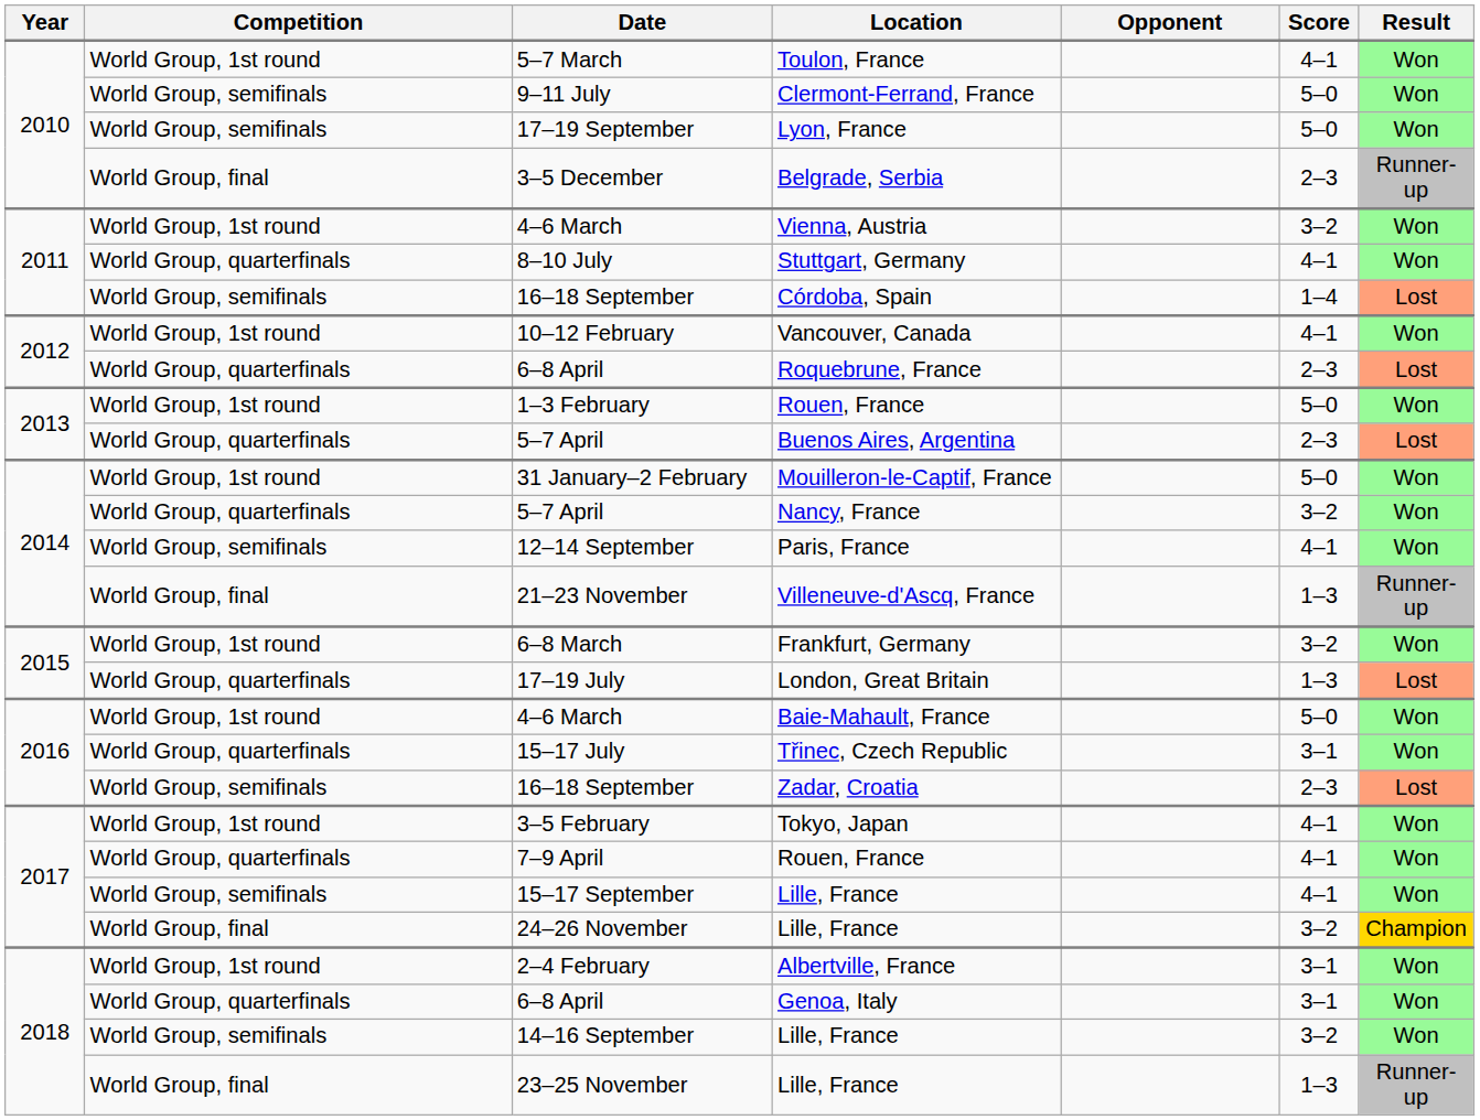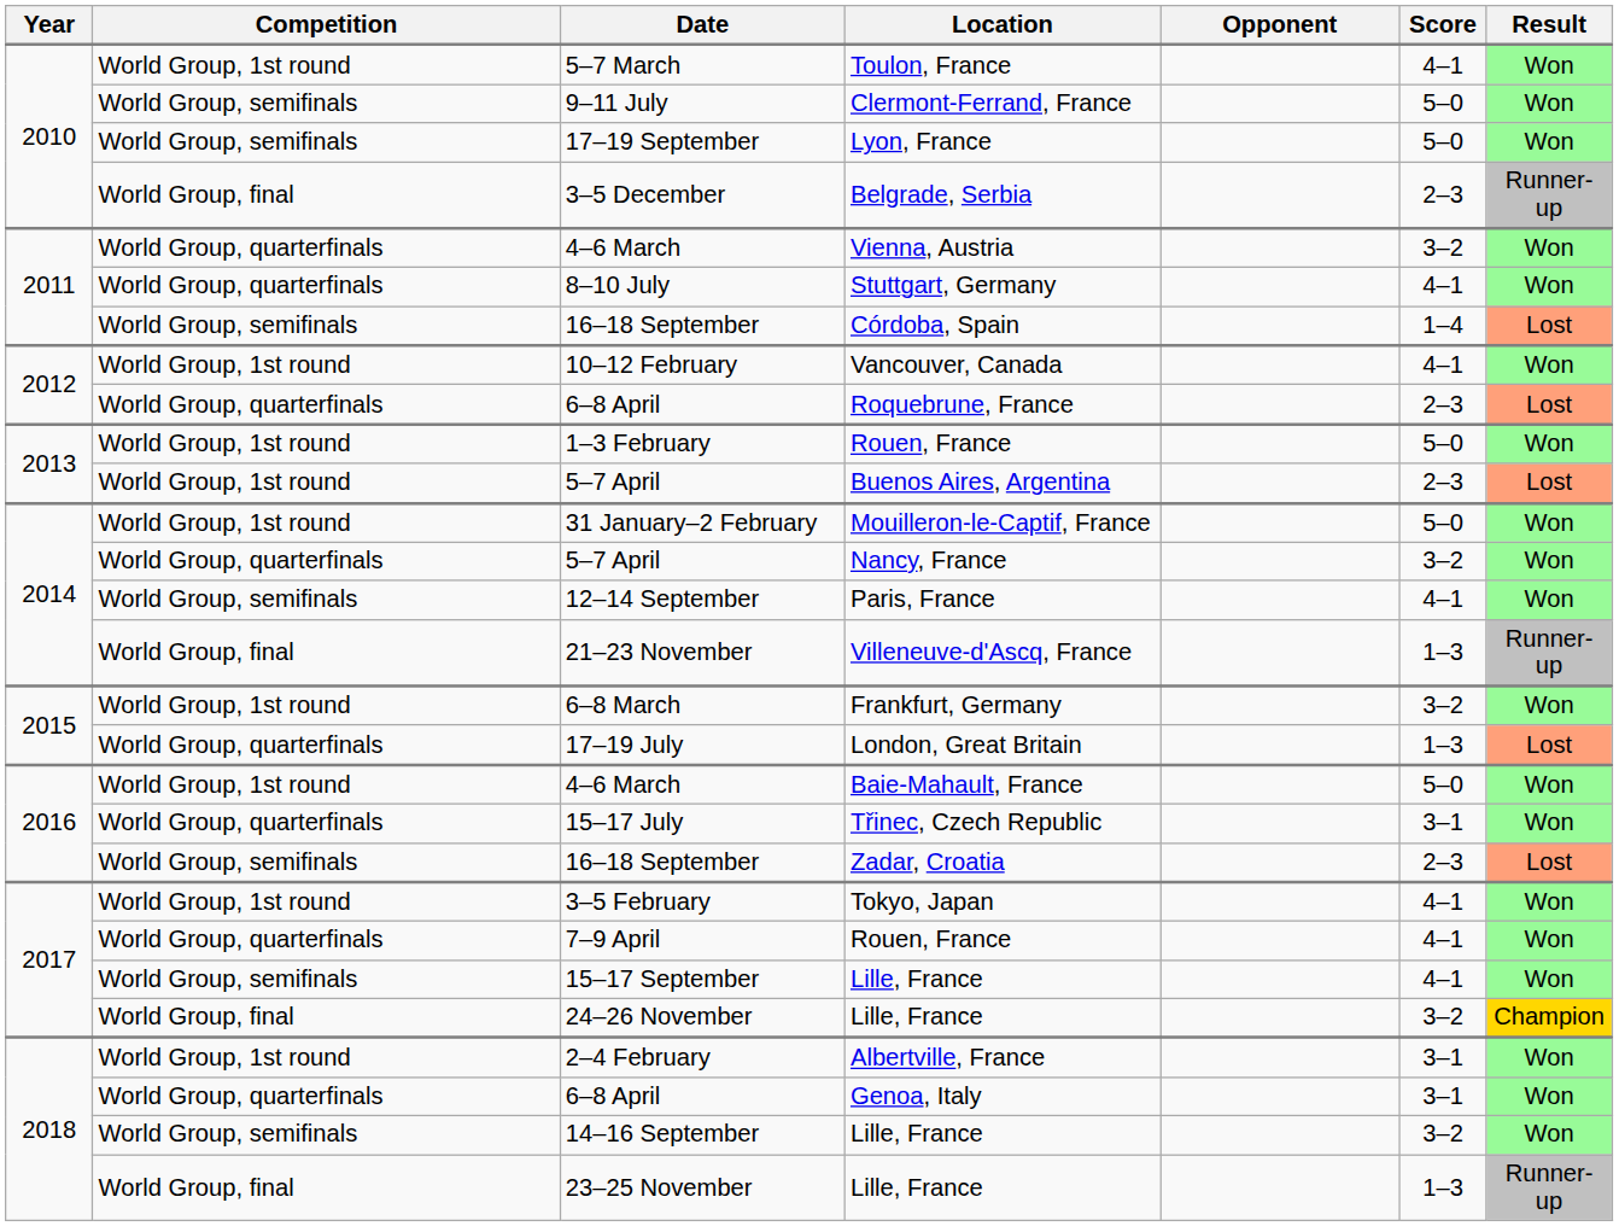4–6 March / Vienna, Austria | Competition: World Group, 1st round -> World Group, quarterfinals
5–7 April / Buenos Aires, Argentina | Competition: World Group, quarterfinals -> World Group, 1st round
